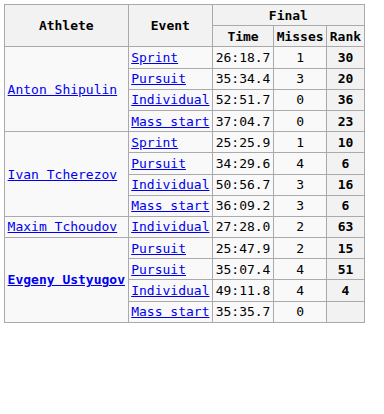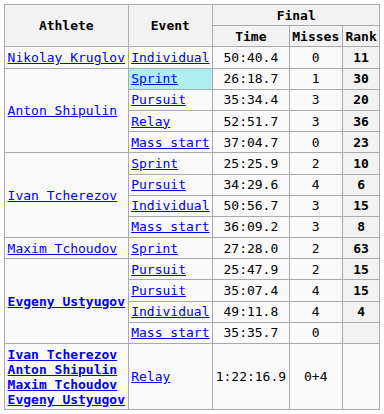+ row: Nikolay Kruglov | Individual | 50:40.4 | 0 | 11
26:18.7 | Event: no background -> paleturquoise background
52:51.7 | Event: Individual -> Relay
52:51.7 | Final / Misses: 0 -> 3
25:25.9 | Final / Misses: 1 -> 2
50:56.7 | Final / Rank: 16 -> 15
36:09.2 | Final / Rank: 6 -> 8
27:28.0 | Event: Individual -> Sprint
35:07.4 | Final / Rank: 51 -> 15
+ row: Ivan Tcherezov Anton Shipulin Maxim Tchoudov Evgeny Ustyugov | Relay | 1:22:16.9 | 0+4
